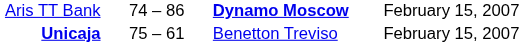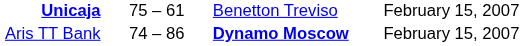rows swapped: Aris TT Bank <-> Unicaja
